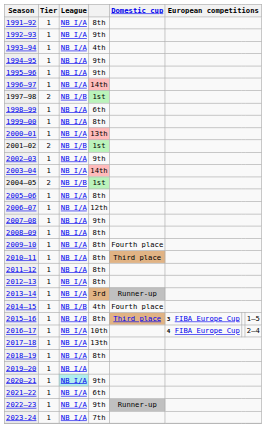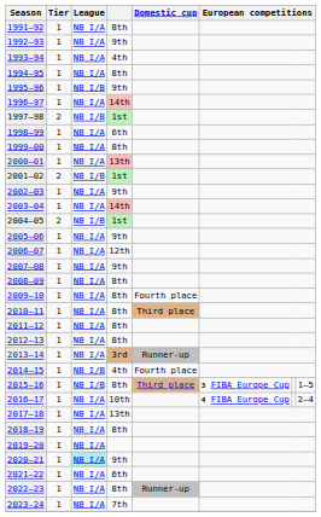1994–95 | column 4: 9th -> 8th
1995–96 | League: NB I/A -> NB I/B
2005–06 | column 4: 8th -> 9th
2022–23 | column 4: 9th -> 8th
